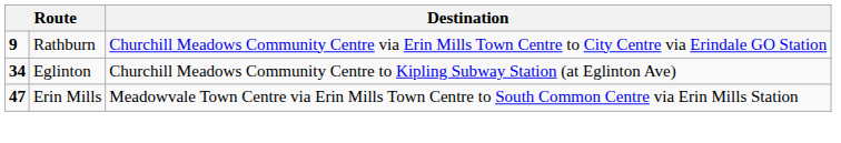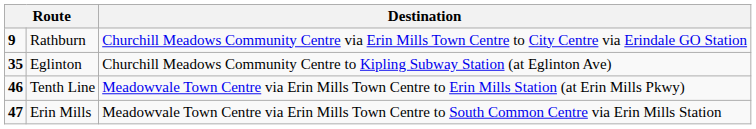Eglinton | column 1: 34 -> 35
+ row: 46 | Tenth Line | Meadowvale Town Centre via Erin Mills Town Centre to Erin Mills Station (at Erin Mills Pkwy)
